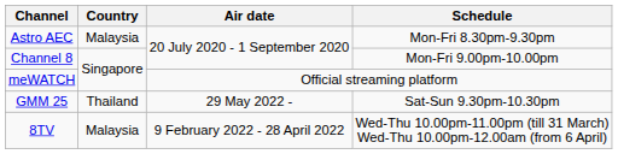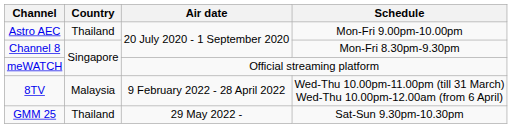Astro AEC | Country: Malaysia -> Thailand
Astro AEC | Schedule: Mon-Fri 8.30pm-9.30pm -> Mon-Fri 9.00pm-10.00pm
Channel 8 | Schedule: Mon-Fri 9.00pm-10.00pm -> Mon-Fri 8.30pm-9.30pm
rows swapped: 8TV <-> GMM 25
